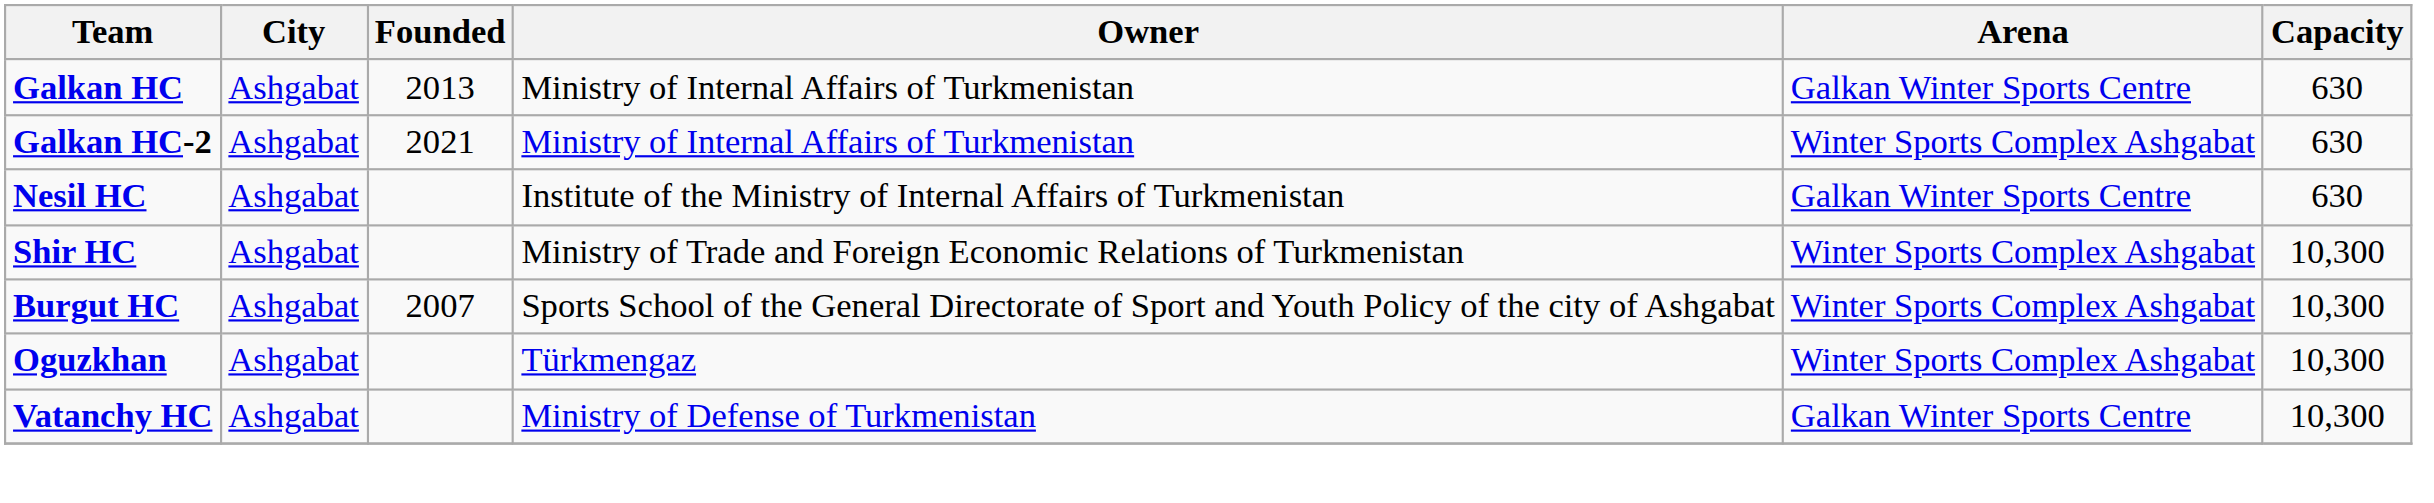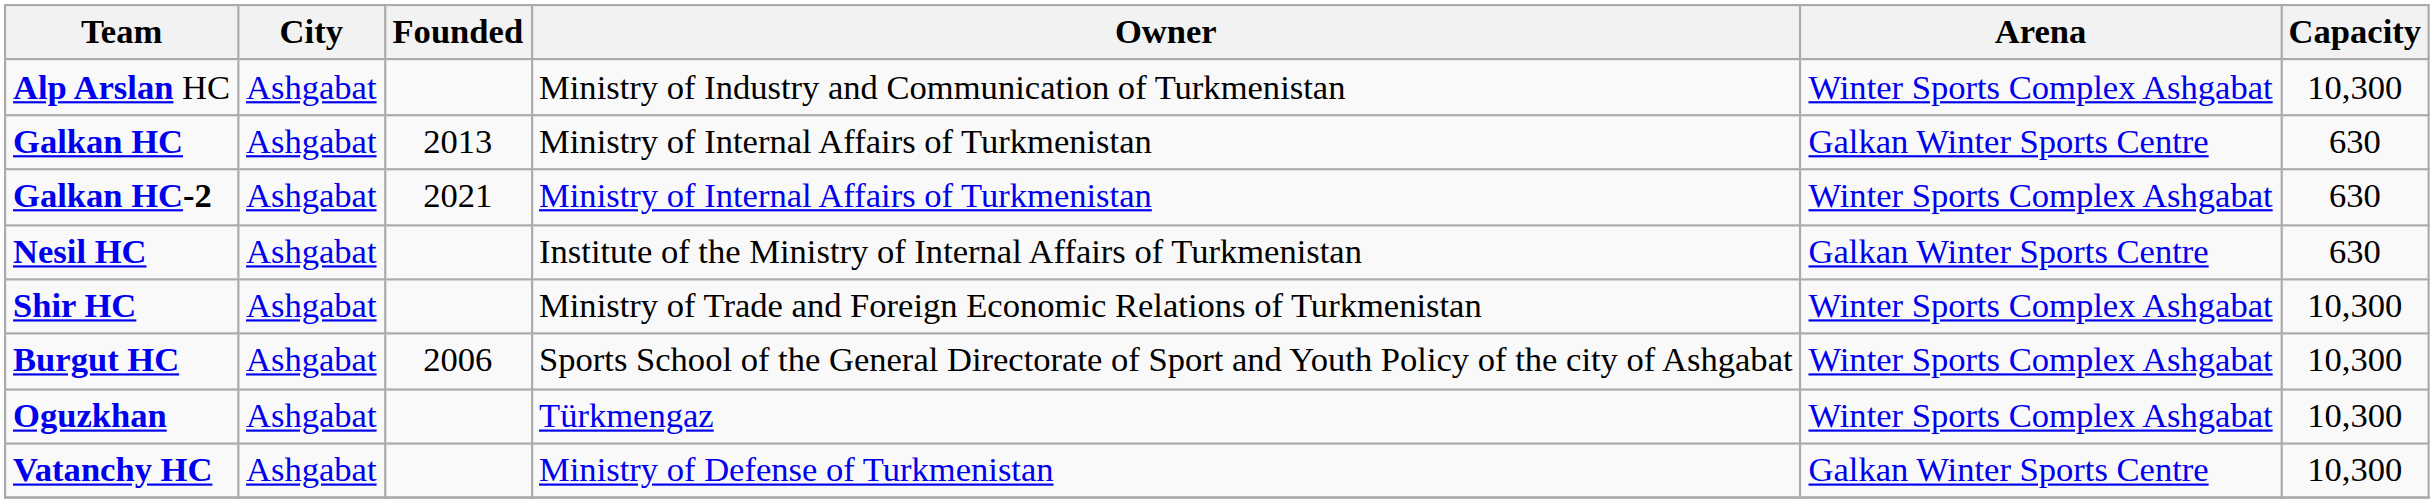+ row: Alp Arslan HC | Ashgabat | Ministry of Industry and Communication of Turkmenistan | Winter Sports Complex Ashgabat | 10,300
Burgut HC | Founded: 2007 -> 2006
